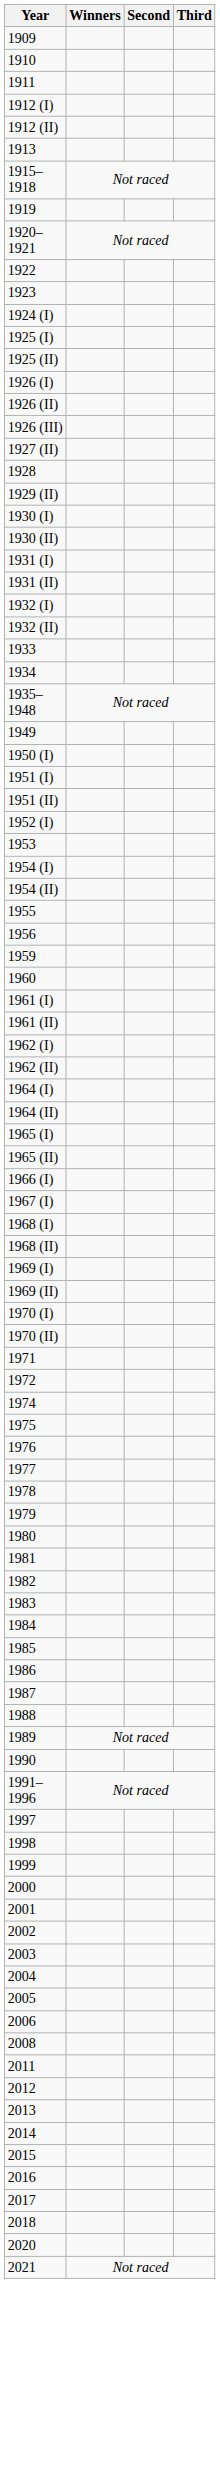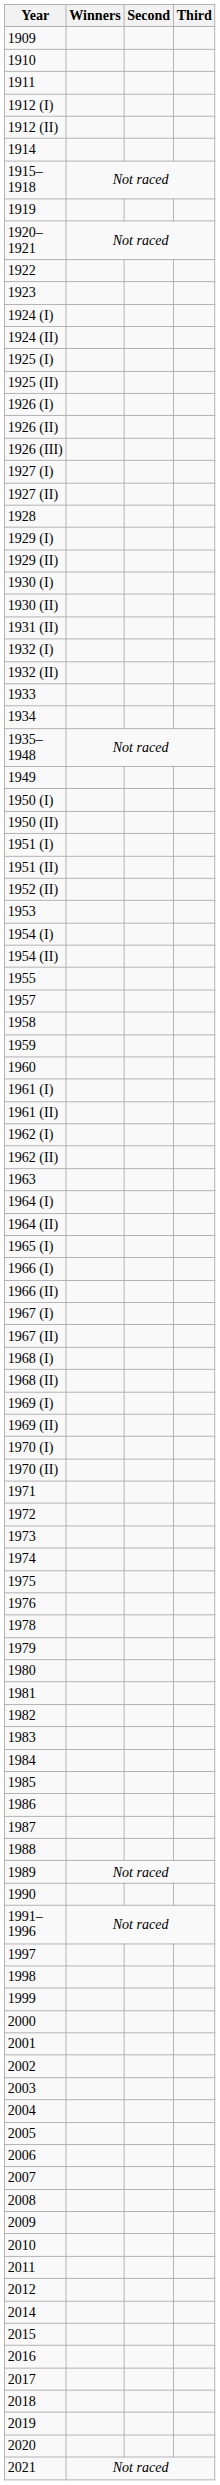- row: 1913
+ row: 1914
+ row: 1924 (II)
+ row: 1927 (I)
+ row: 1929 (I)
- row: 1931 (I)
+ row: 1950 (II)
- row: 1952 (I)
+ row: 1952 (II)
- row: 1956
+ row: 1957
+ row: 1958
+ row: 1963
- row: 1965 (II)
+ row: 1966 (II)
+ row: 1967 (II)
+ row: 1973
- row: 1977
+ row: 2007
+ row: 2009
+ row: 2010
- row: 2013
+ row: 2019
